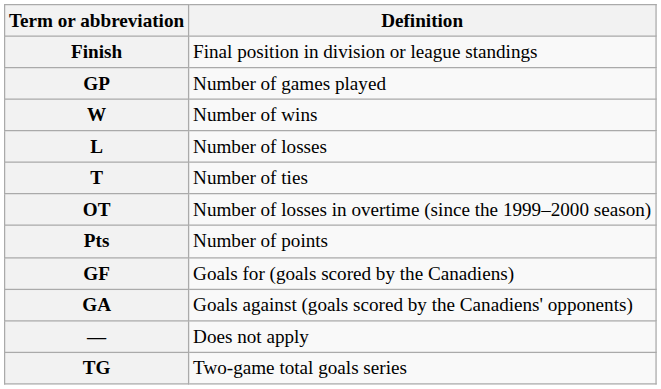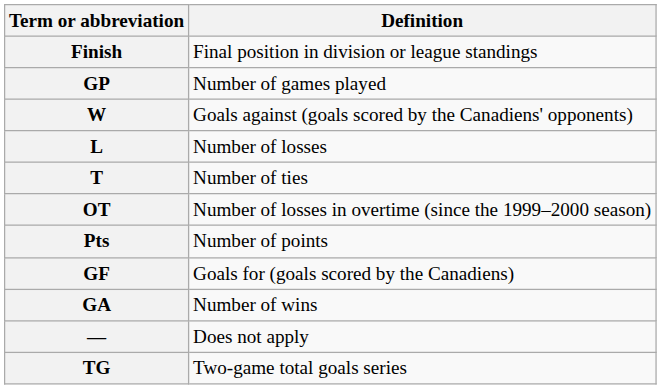W | Definition: Number of wins -> Goals against (goals scored by the Canadiens' opponents)
GA | Definition: Goals against (goals scored by the Canadiens' opponents) -> Number of wins
